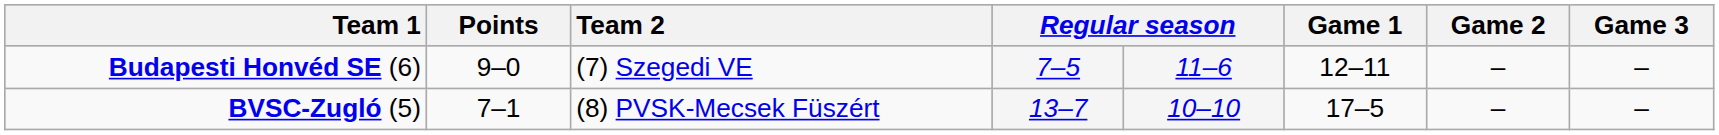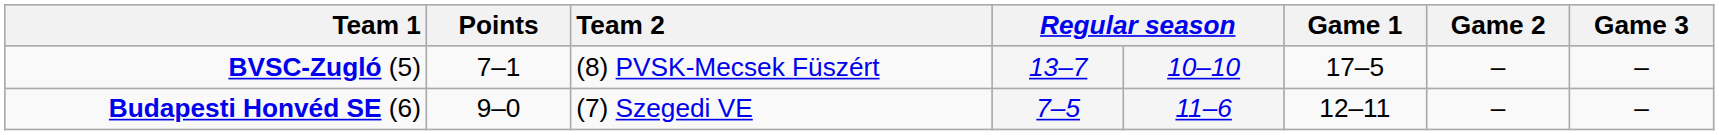rows swapped: BVSC-Zugló (5) <-> Budapesti Honvéd SE (6)
